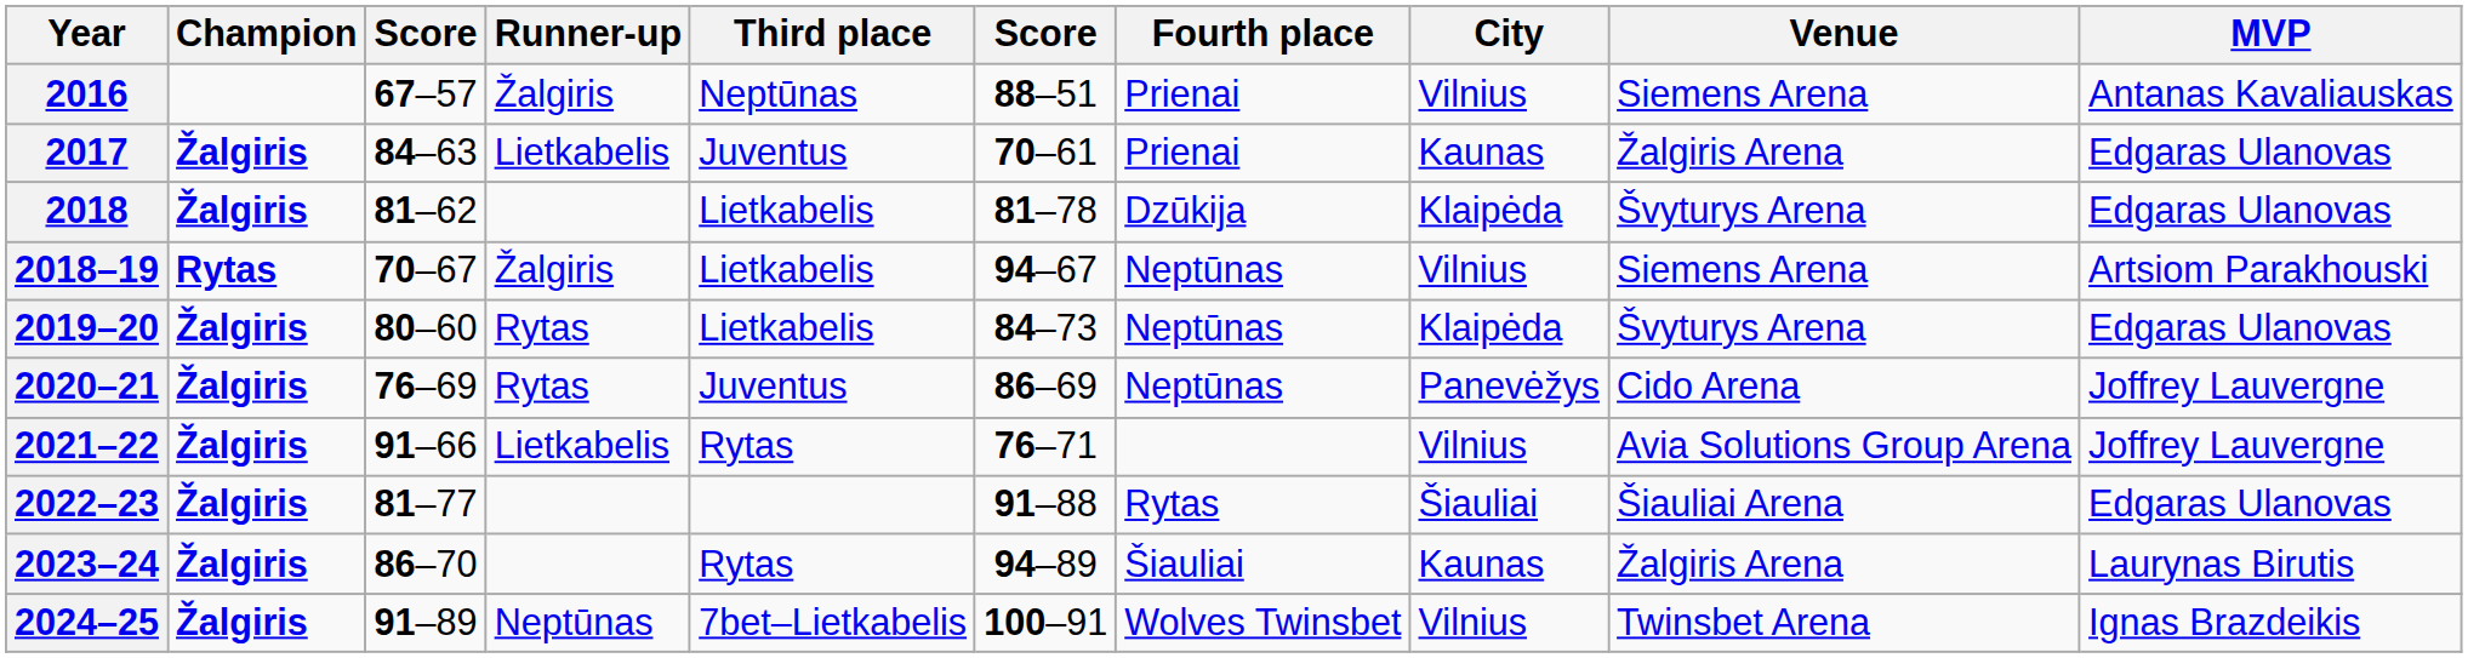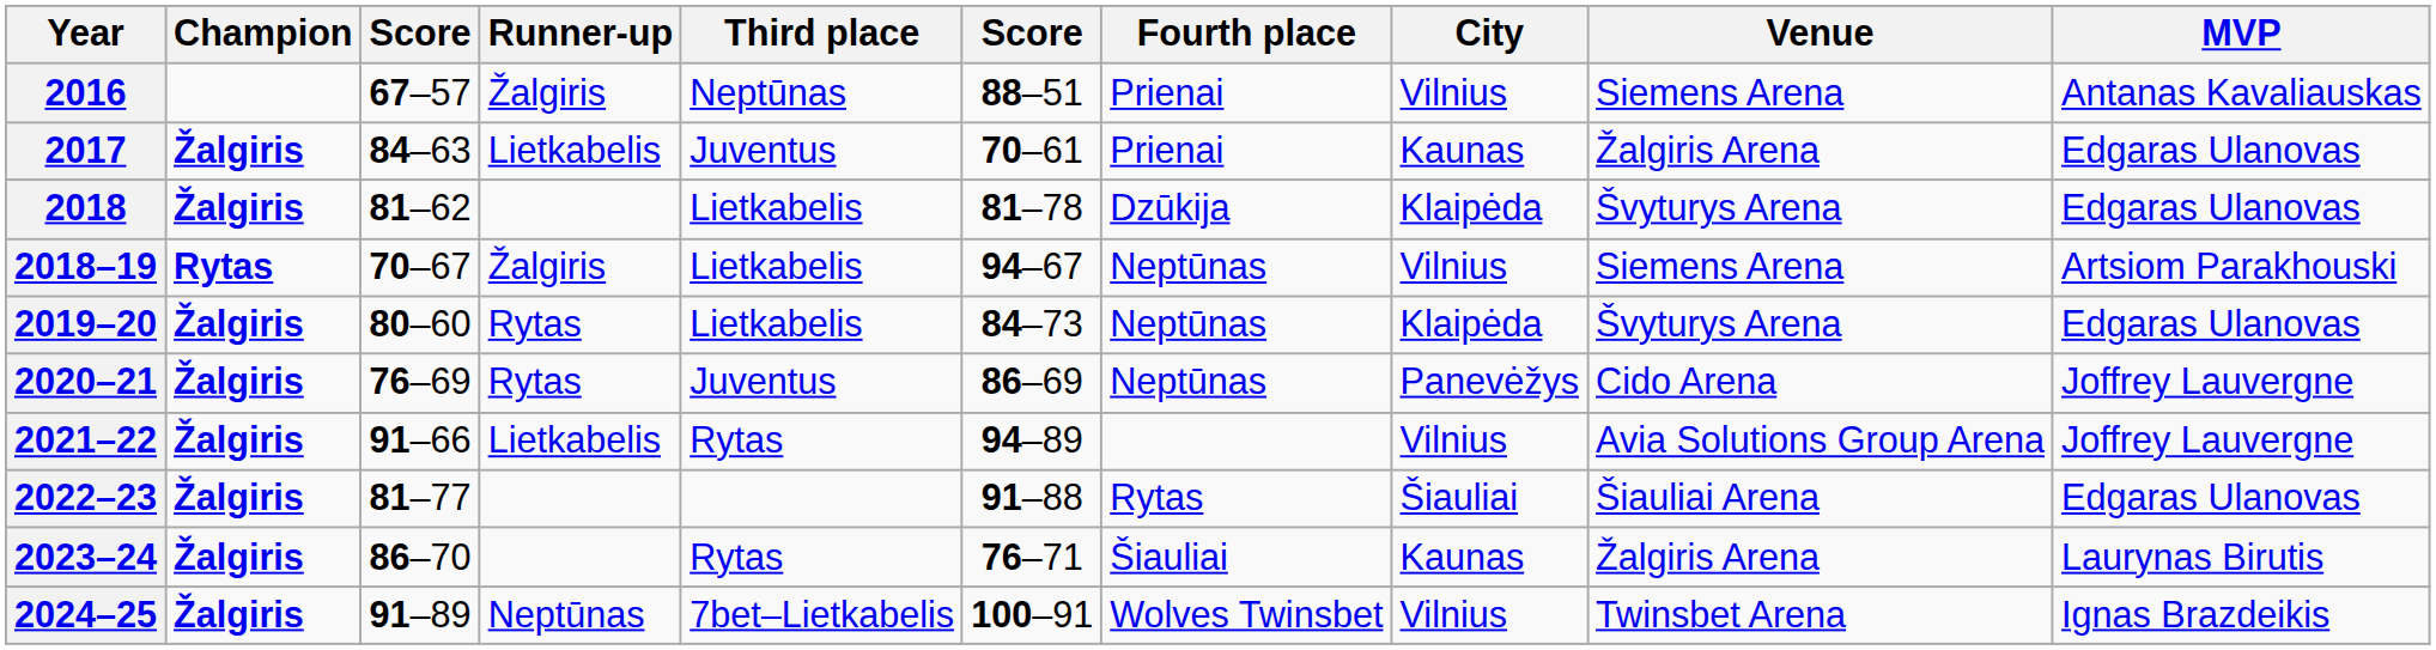2021–22 | column 6: 76–71 -> 94–89
2023–24 | column 6: 94–89 -> 76–71
